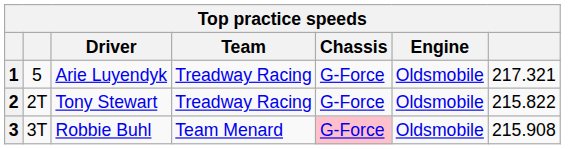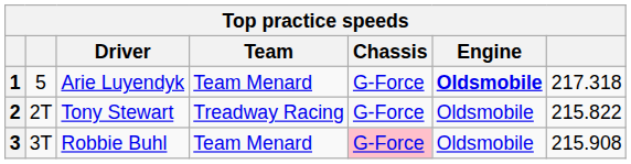1 | Team: Treadway Racing -> Team Menard
1 | Engine: normal -> bold
1 | column 7: 217.321 -> 217.318
